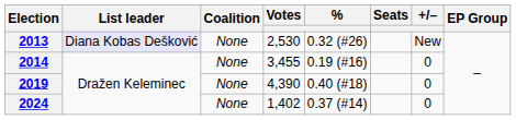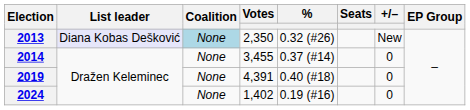2013 | Coalition: no background -> lightblue background
2013 | Votes: 2,530 -> 2,350
2014 | %: 0.19 (#16) -> 0.37 (#14)
2019 | Votes: 4,390 -> 4,391
2024 | %: 0.37 (#14) -> 0.19 (#16)
